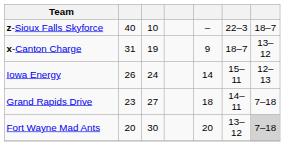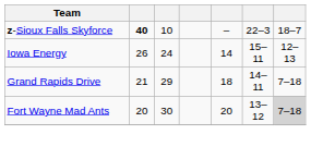z-Sioux Falls Skyforce | column 2: normal -> bold
- row: x-Canton Charge | 31 | 19 | 9 | 18–7 | 13–12
Grand Rapids Drive | column 2: 23 -> 21
Grand Rapids Drive | column 3: 27 -> 29
